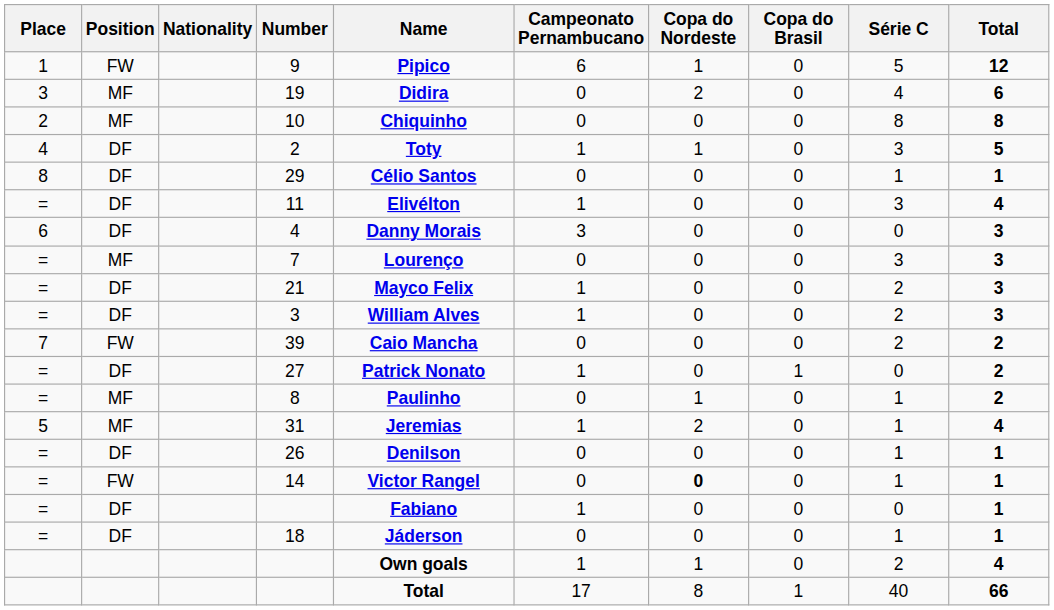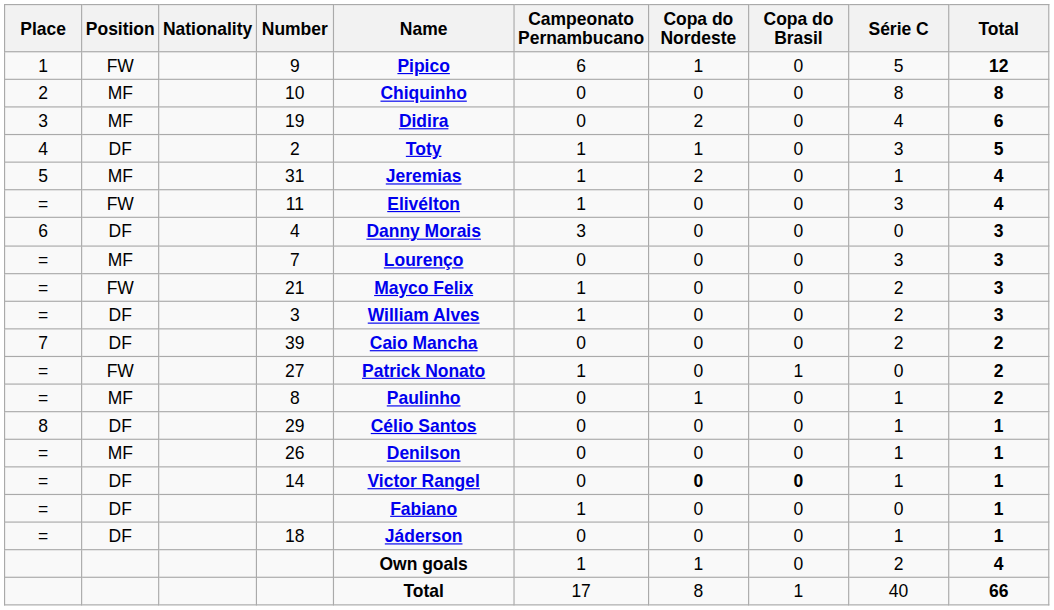rows swapped: 10 <-> 19
rows swapped: 31 <-> 29
11 | Position: DF -> FW
21 | Position: DF -> FW
39 | Position: FW -> DF
27 | Position: DF -> FW
26 | Position: DF -> MF
14 | Position: FW -> DF
14 | Copa do Brasil: normal -> bold
